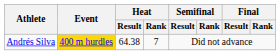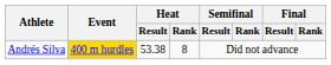Andrés Silva | Heat / Result: 64.38 -> 53.38
Andrés Silva | Heat / Rank: 7 -> 8
